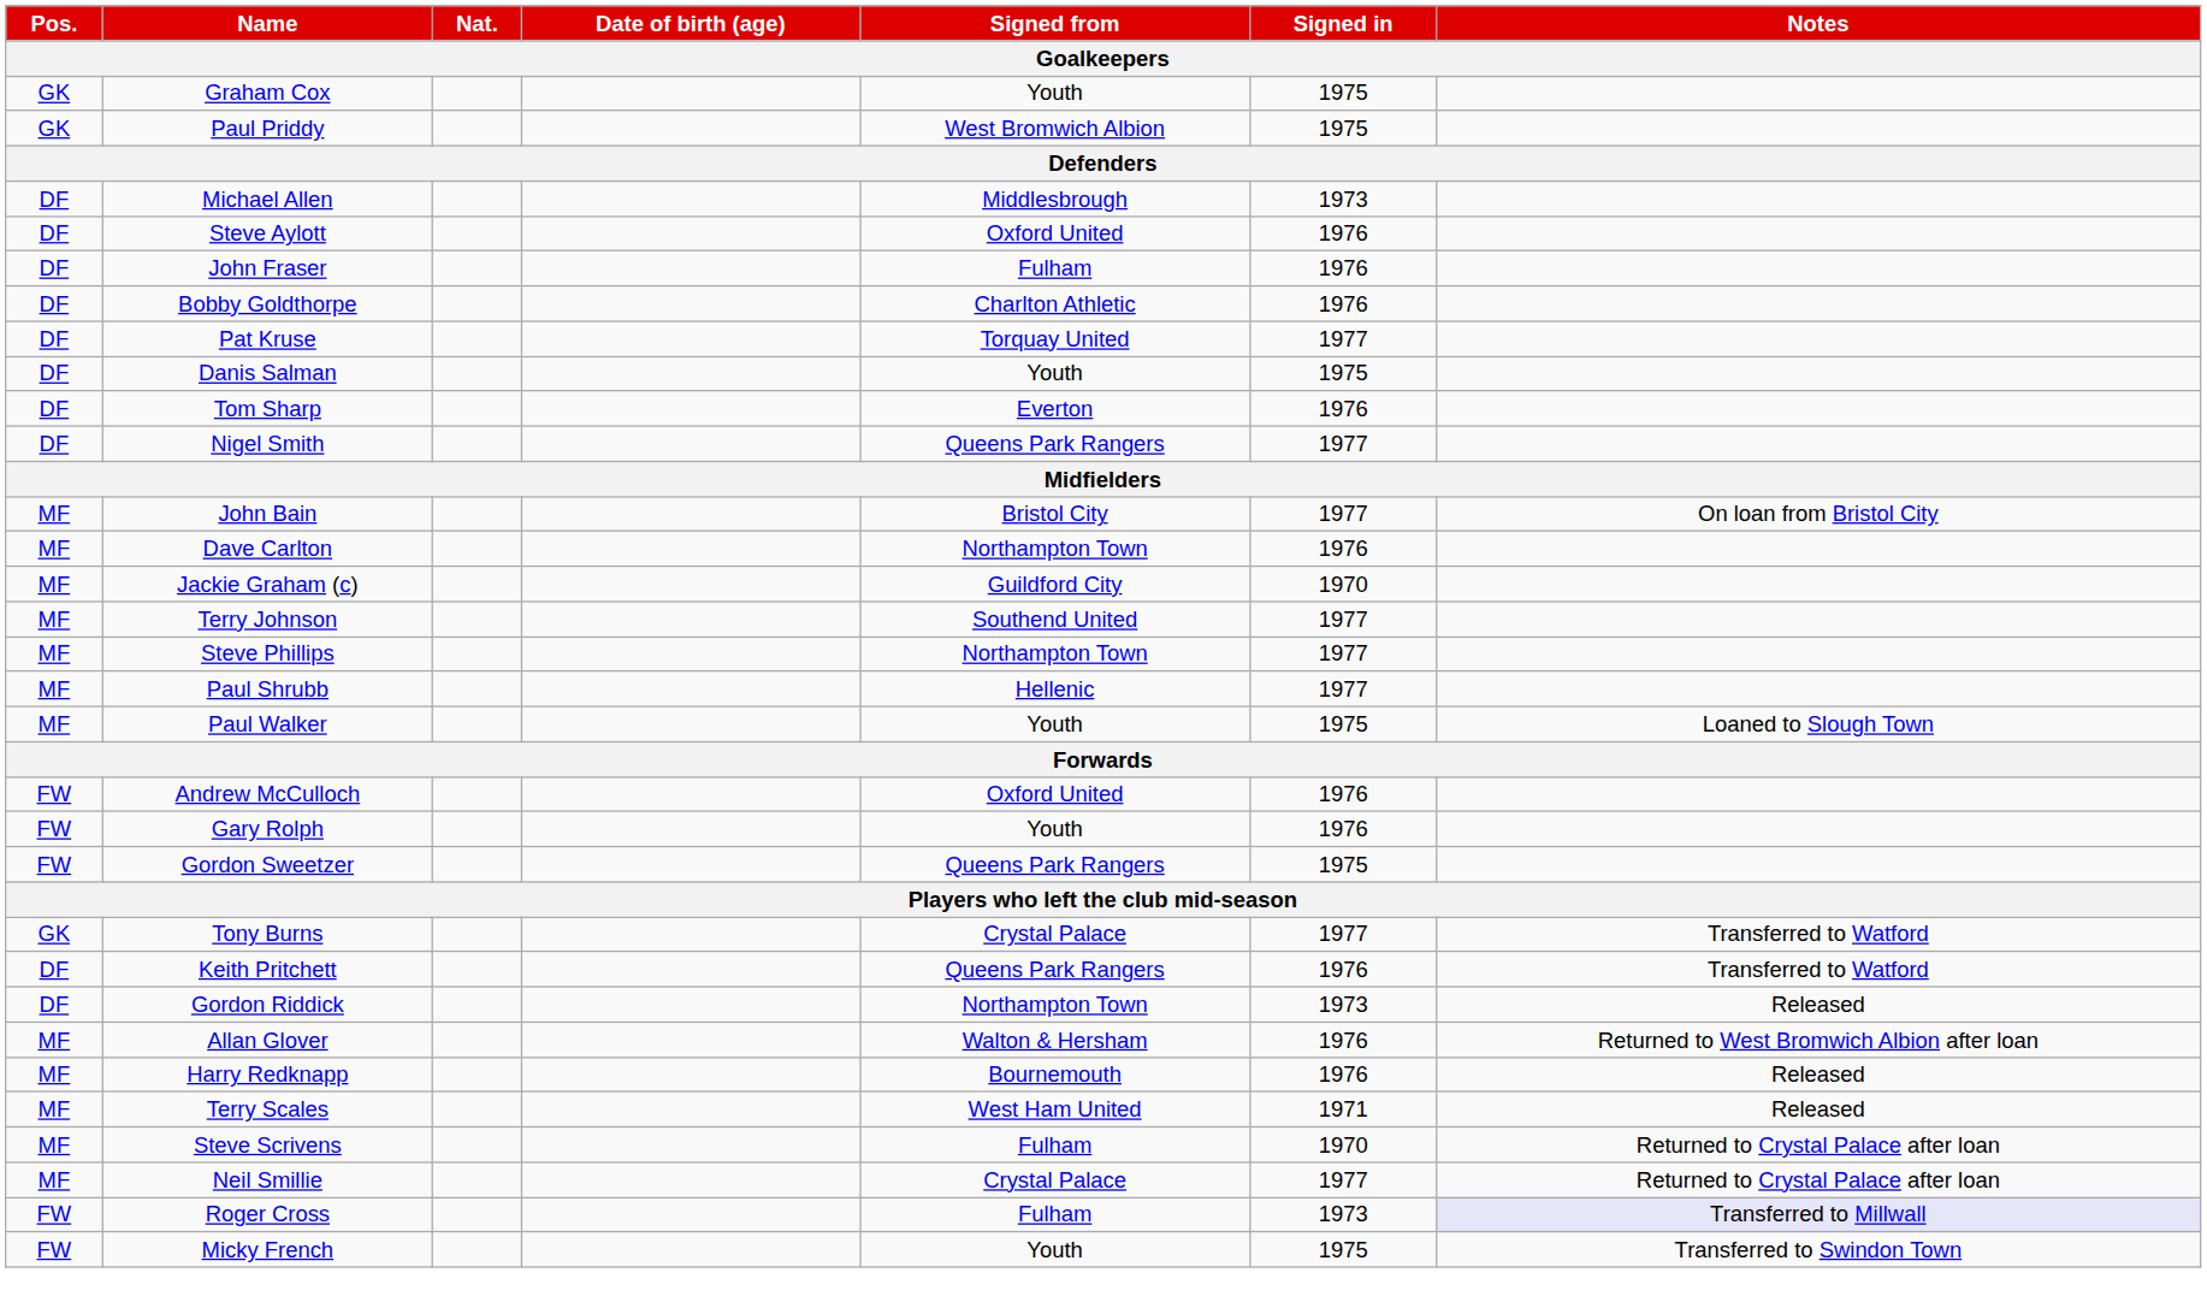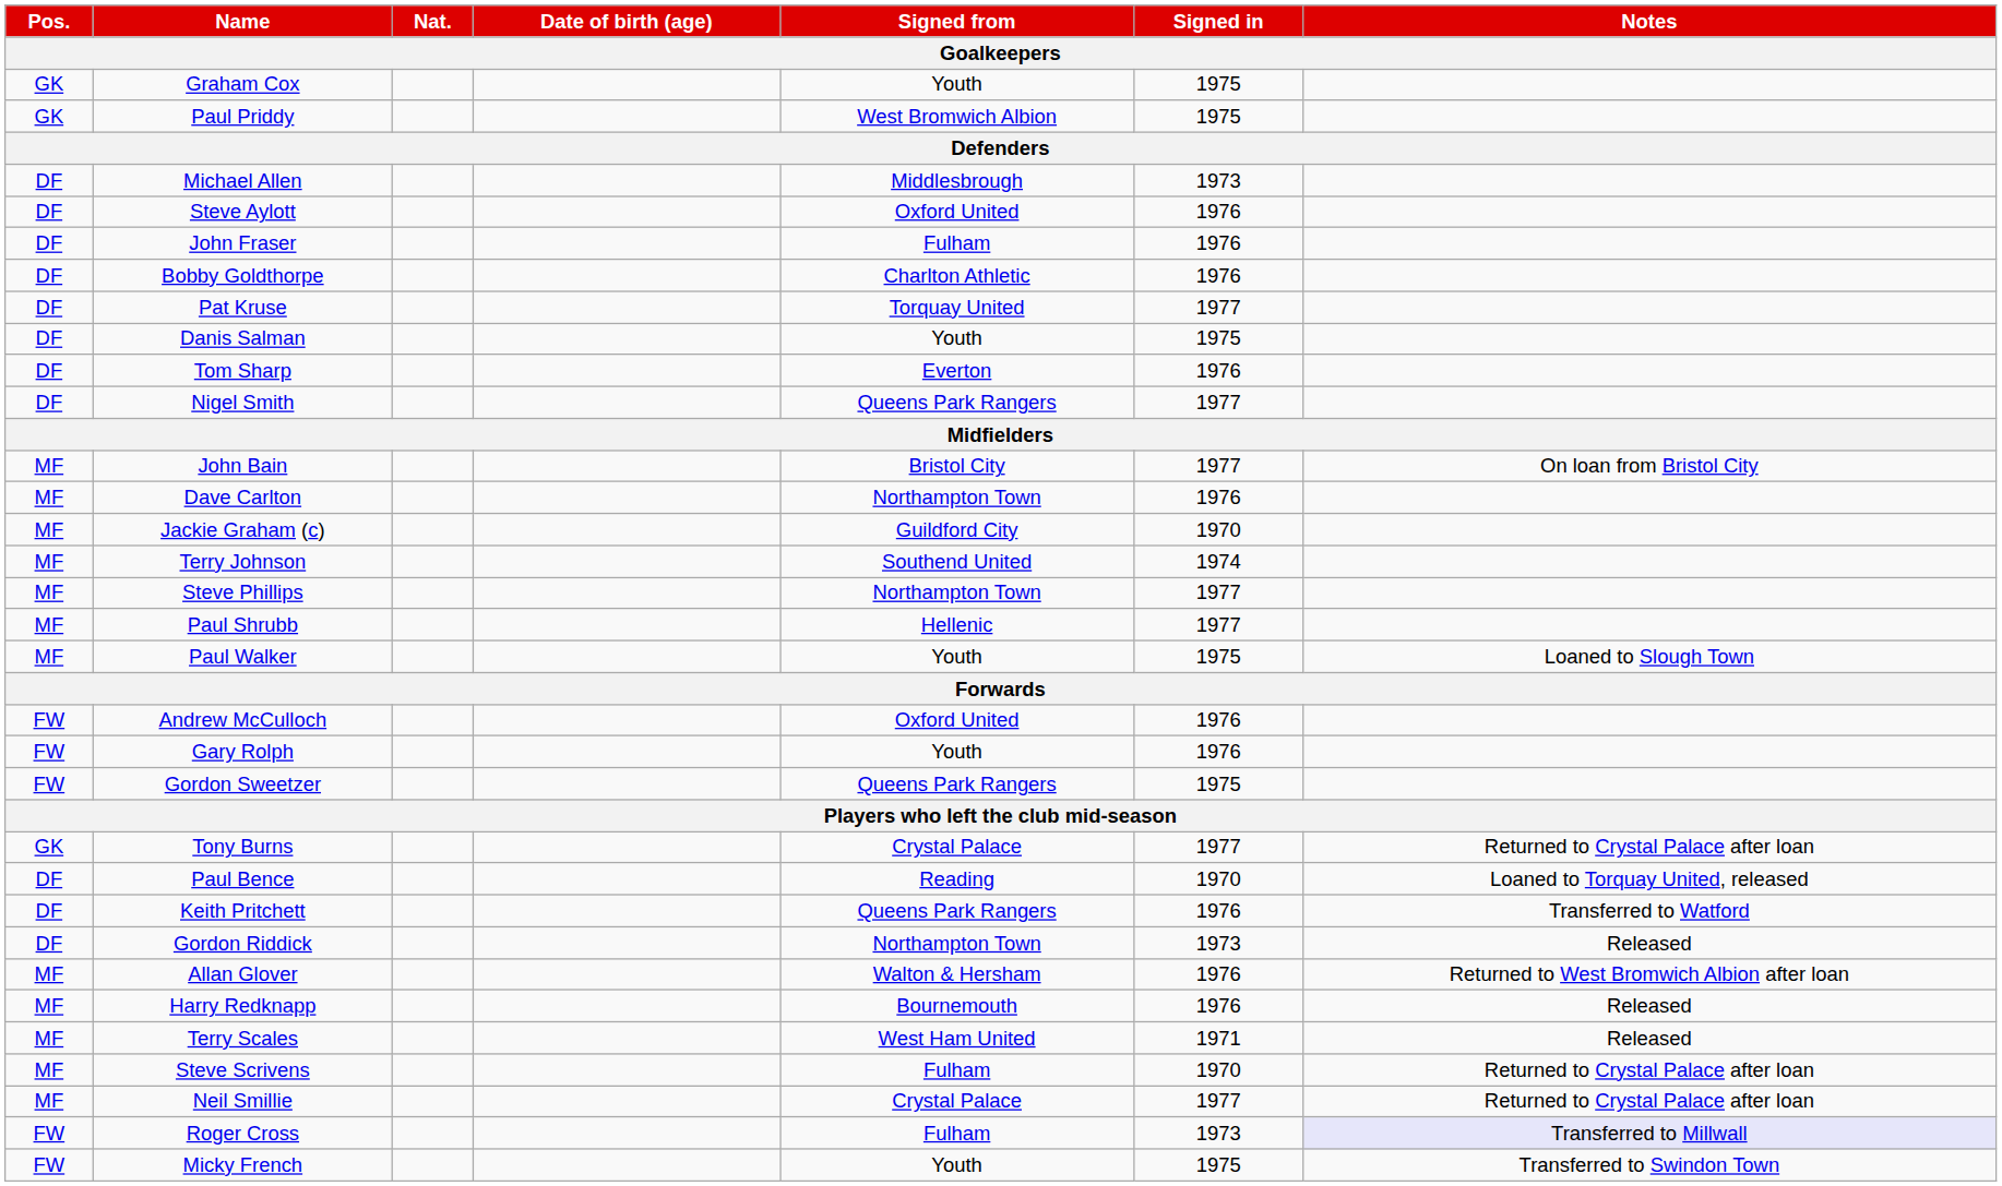Terry Johnson | Signed in: 1977 -> 1974
Tony Burns | Notes: Transferred to Watford -> Returned to Crystal Palace after loan
+ row: DF | Paul Bence | Reading | 1970 | Loaned to Torquay United, released
